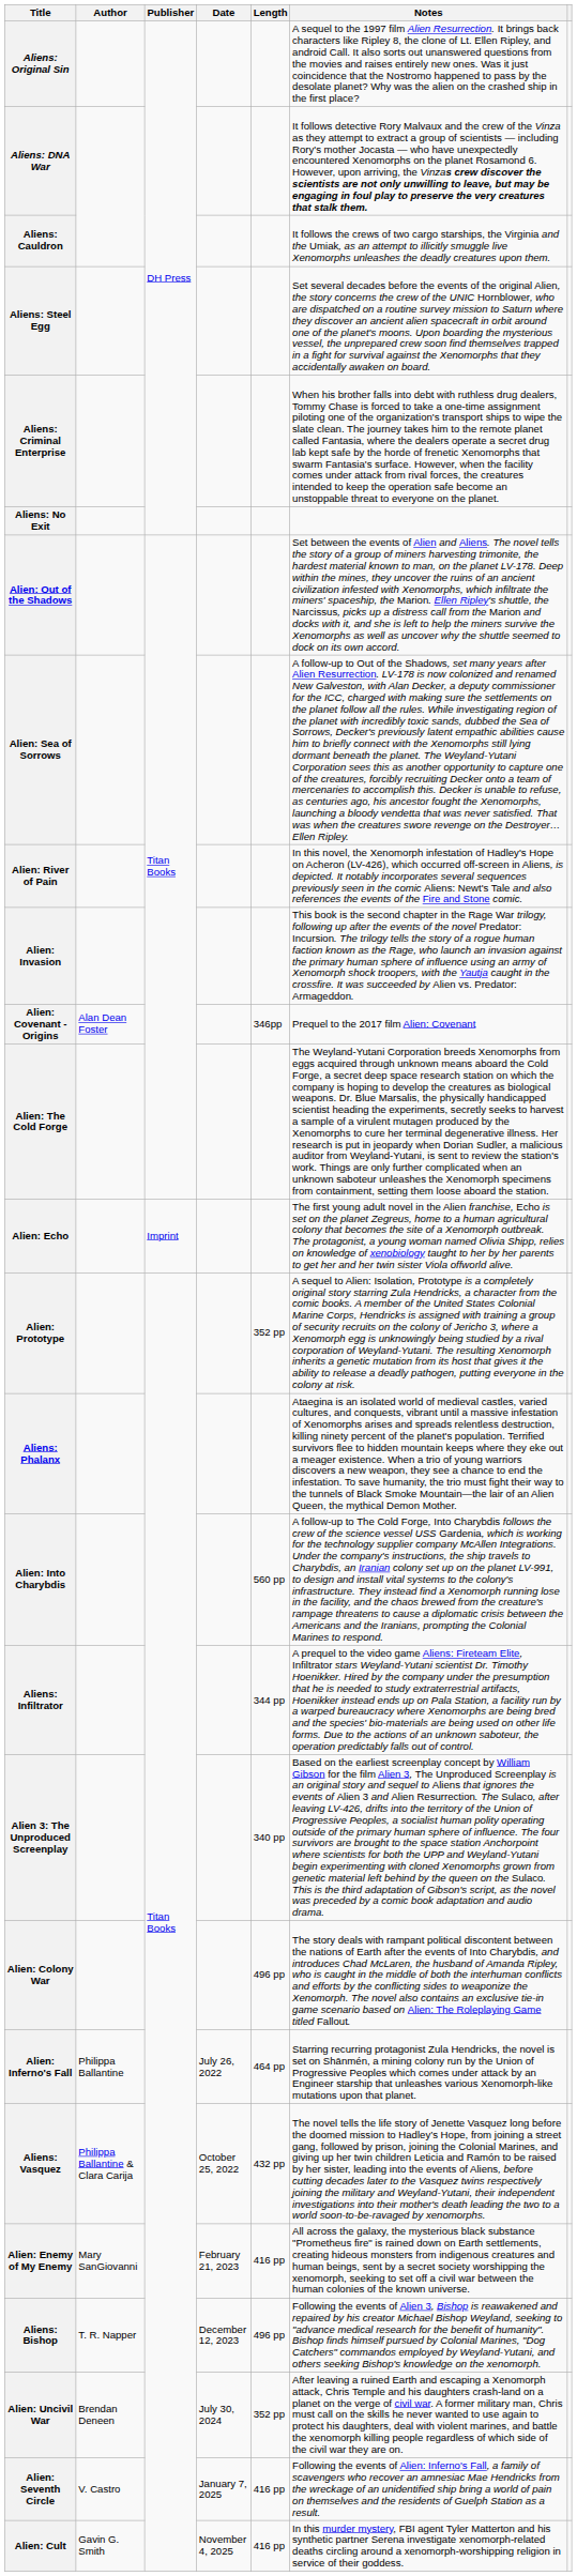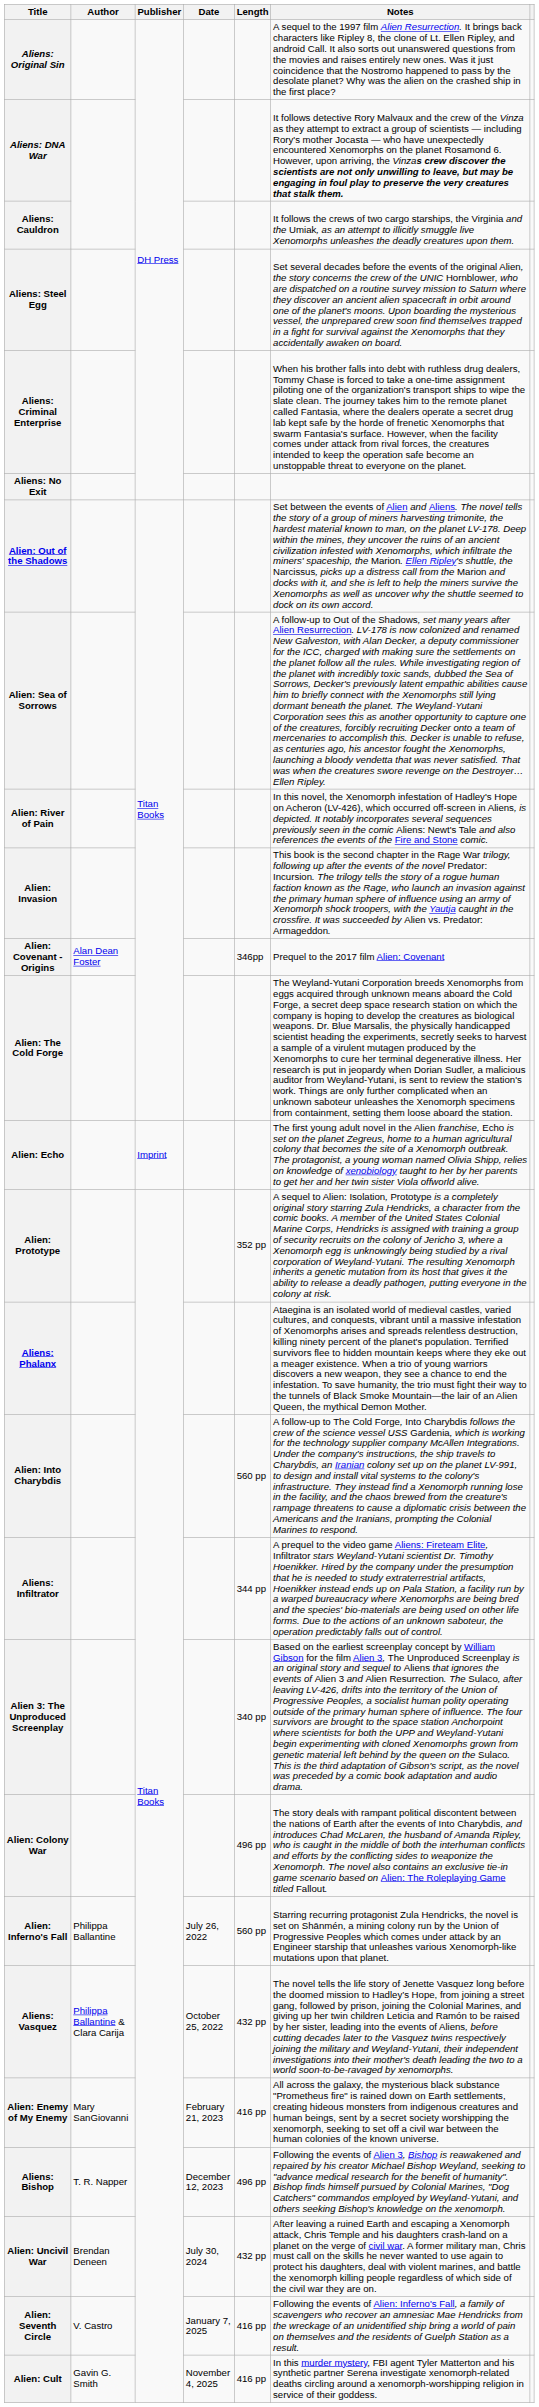Alien: Inferno's Fall | Length: 464 pp -> 560 pp
Alien: Uncivil War | Length: 352 pp -> 432 pp
